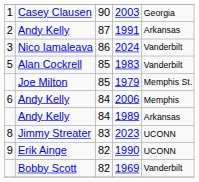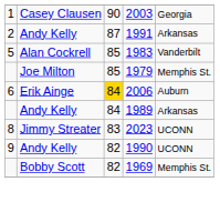- row: 3 | Nico Iamaleava | 86 | 2024 | Vanderbilt
2006 | column 2: Andy Kelly -> Erik Ainge
2006 | column 3: no background -> gold background
2006 | column 5: Memphis -> Auburn
1990 | column 2: Erik Ainge -> Andy Kelly
1969 | column 5: Vanderbilt -> Memphis St.
